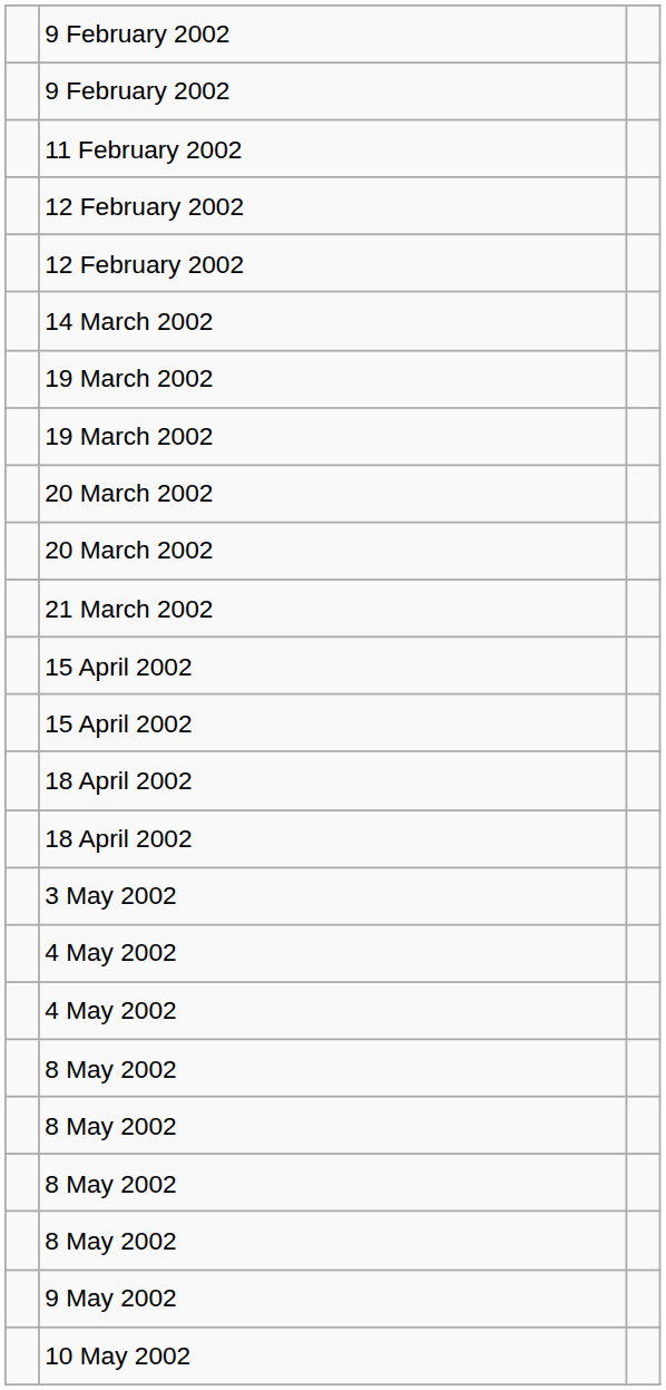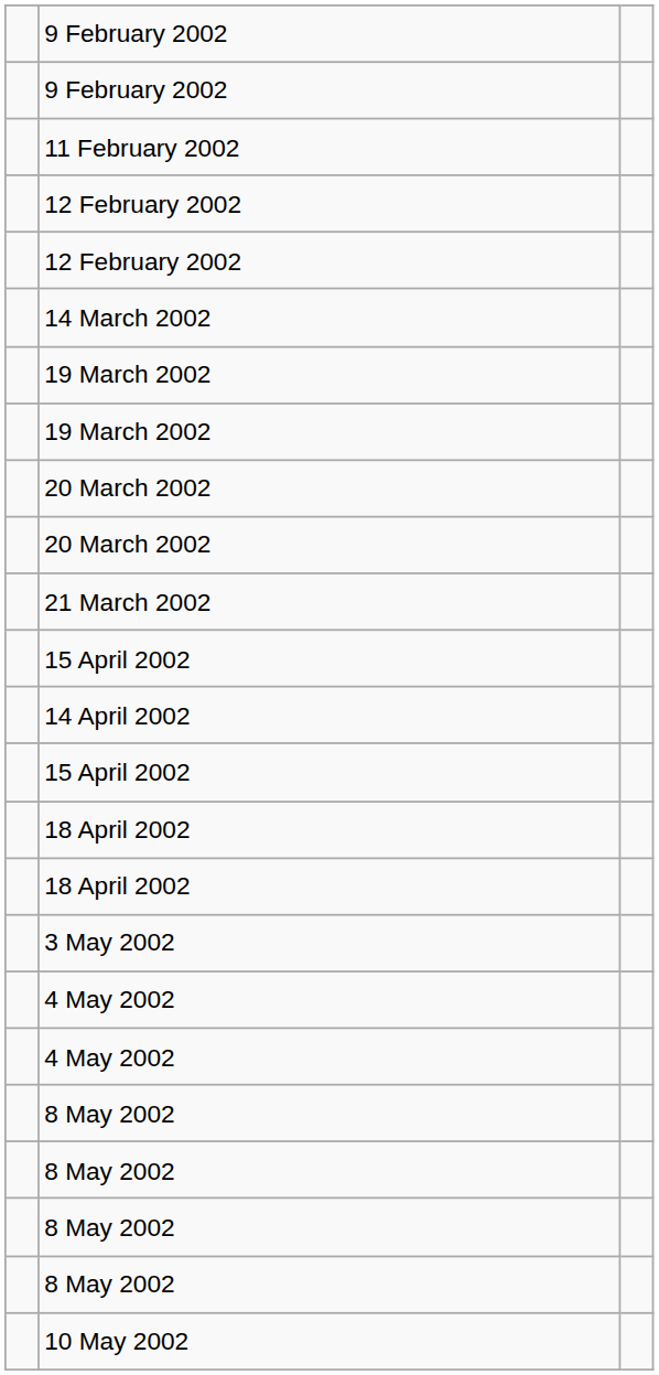+ row: 14 April 2002
- row: 9 May 2002
